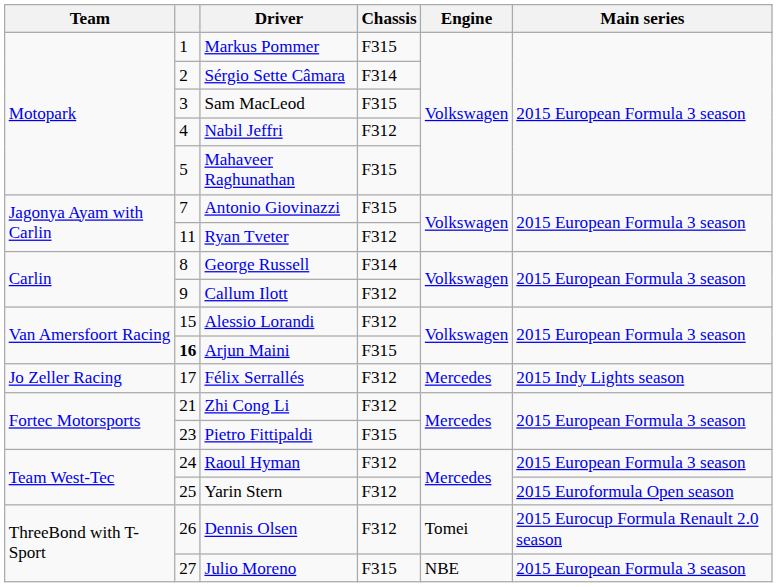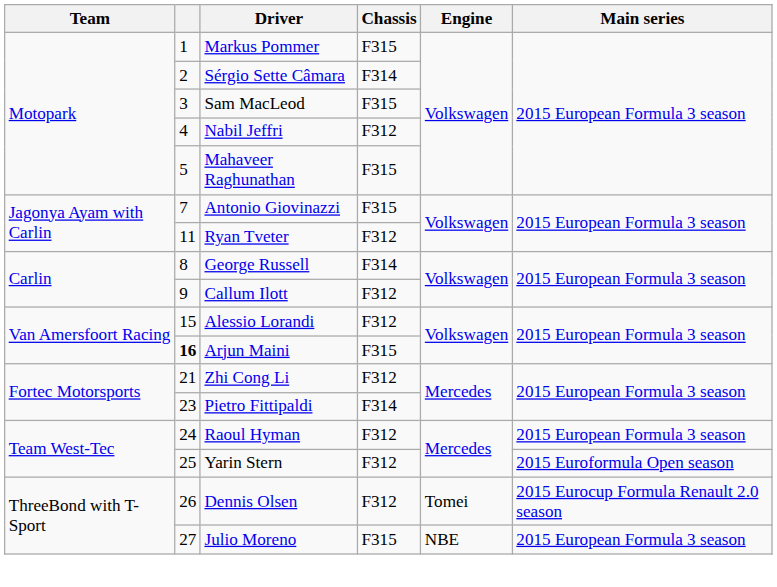- row: Jo Zeller Racing | 17 | Félix Serrallés | F312 | Mercedes | 2015 Indy Lights season
Pietro Fittipaldi | Chassis: F315 -> F314
